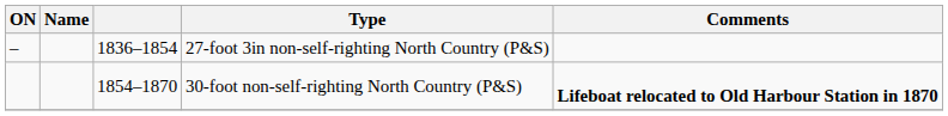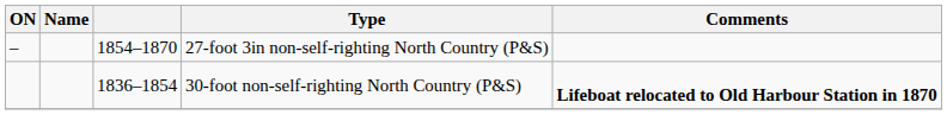27-foot 3in non-self-righting North Country (P&S) | column 3: 1836–1854 -> 1854–1870
30-foot non-self-righting North Country (P&S) | column 3: 1854–1870 -> 1836–1854
